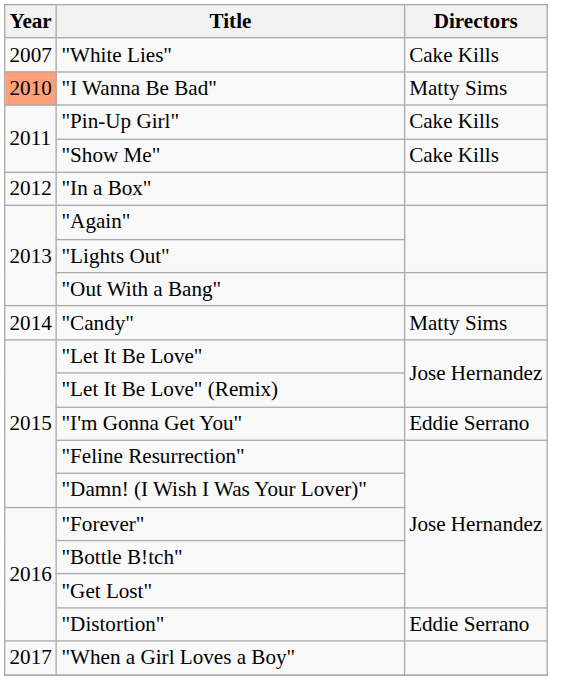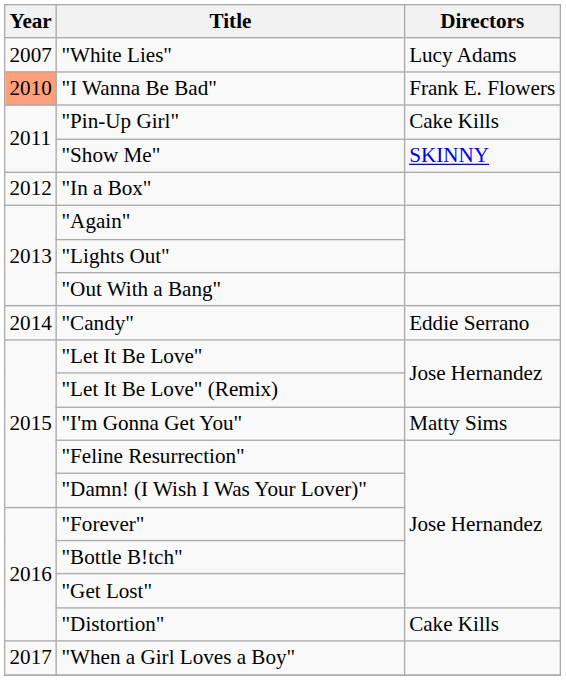"White Lies" | Directors: Cake Kills -> Lucy Adams
"I Wanna Be Bad" | Directors: Matty Sims -> Frank E. Flowers
"Show Me" | Directors: Cake Kills -> SKINNY
"Candy" | Directors: Matty Sims -> Eddie Serrano
"I'm Gonna Get You" | Directors: Eddie Serrano -> Matty Sims
"Distortion" | Directors: Eddie Serrano -> Cake Kills
